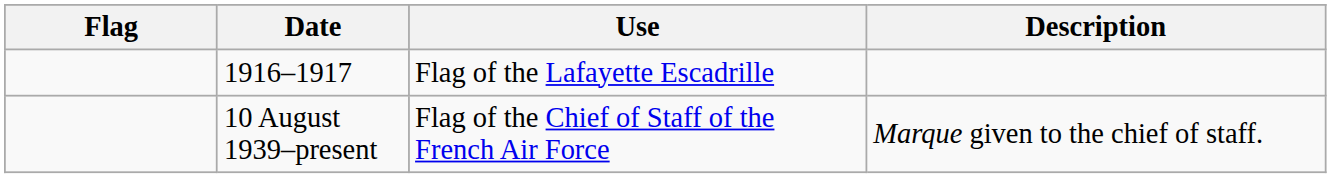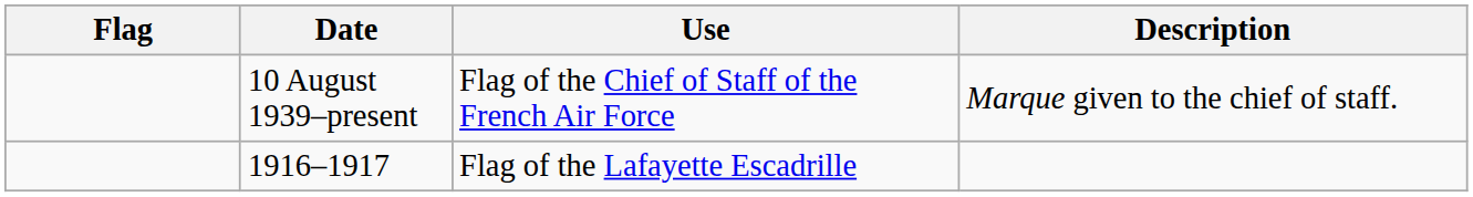rows swapped: 10 August 1939–present <-> 1916–1917
